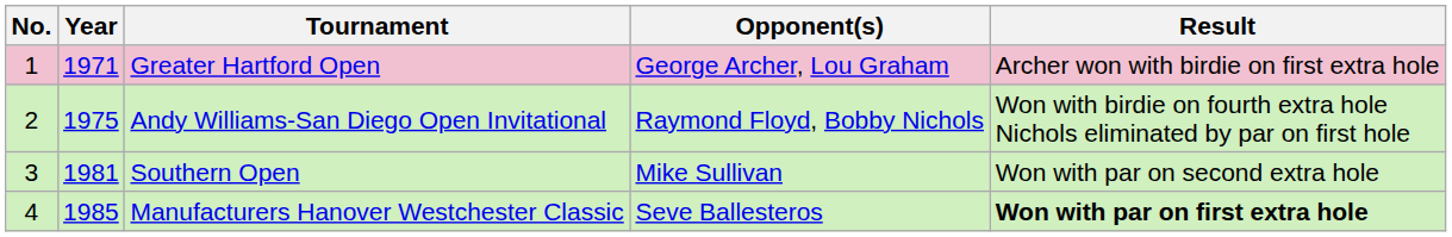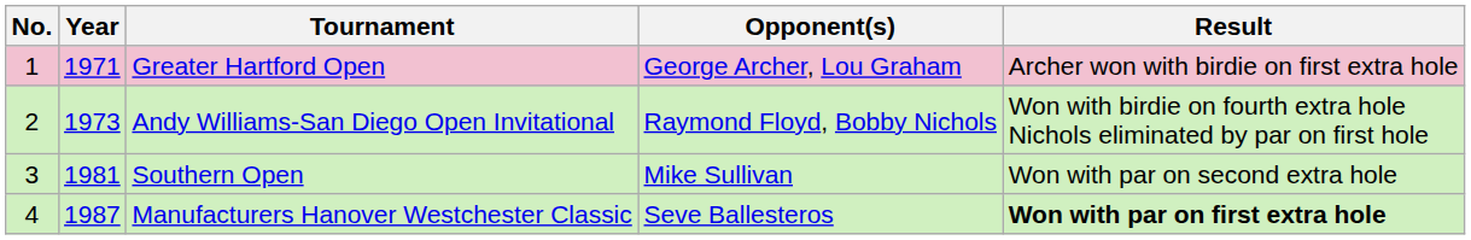Andy Williams-San Diego Open Invitational | Year: 1975 -> 1973
Manufacturers Hanover Westchester Classic | Year: 1985 -> 1987
